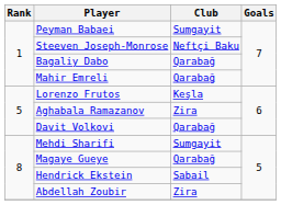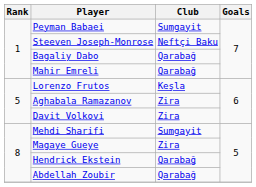Davit Volkovi | Club: Qarabağ -> Zira
Magaye Gueye | Club: Qarabağ -> Zira
Hendrick Ekstein | Club: Sabail -> Qarabağ
Abdellah Zoubir | Club: Zira -> Qarabağ
